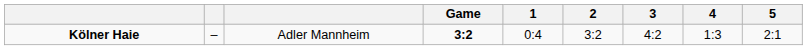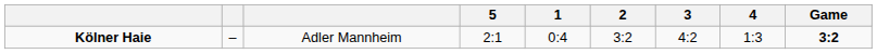columns swapped: Game <-> 5
